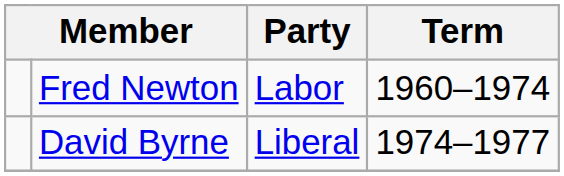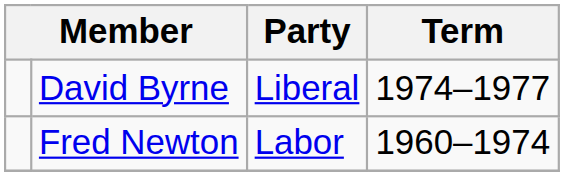rows swapped: Fred Newton <-> David Byrne
